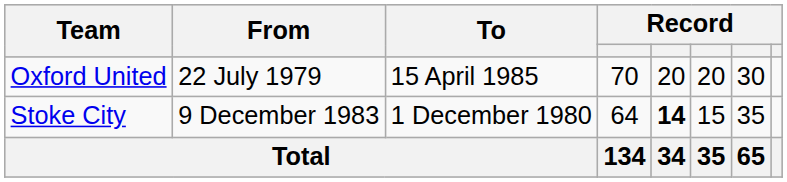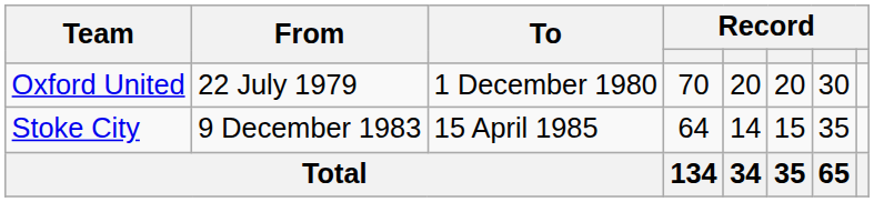Oxford United | To: 15 April 1985 -> 1 December 1980
Stoke City | To: 1 December 1980 -> 15 April 1985
Stoke City | column 5: bold -> normal
